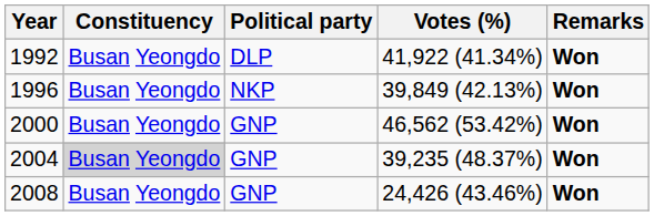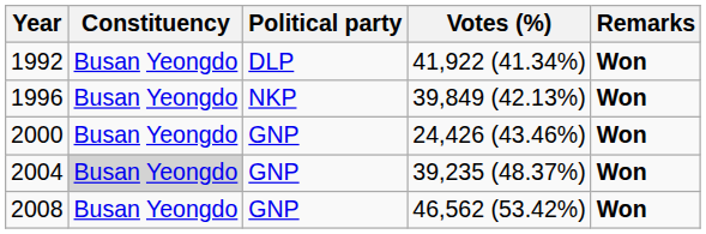2000 | Votes (%): 46,562 (53.42%) -> 24,426 (43.46%)
2008 | Votes (%): 24,426 (43.46%) -> 46,562 (53.42%)
